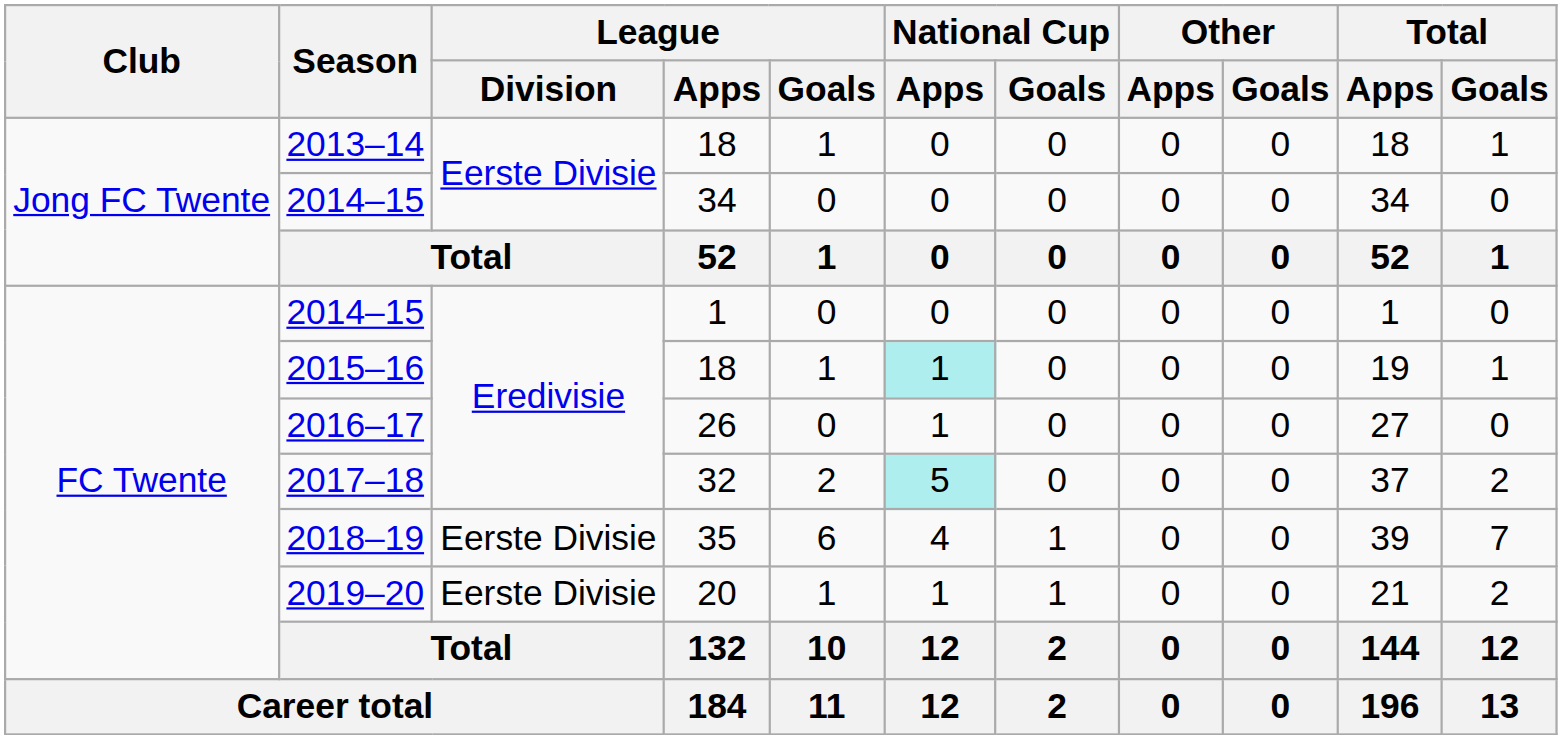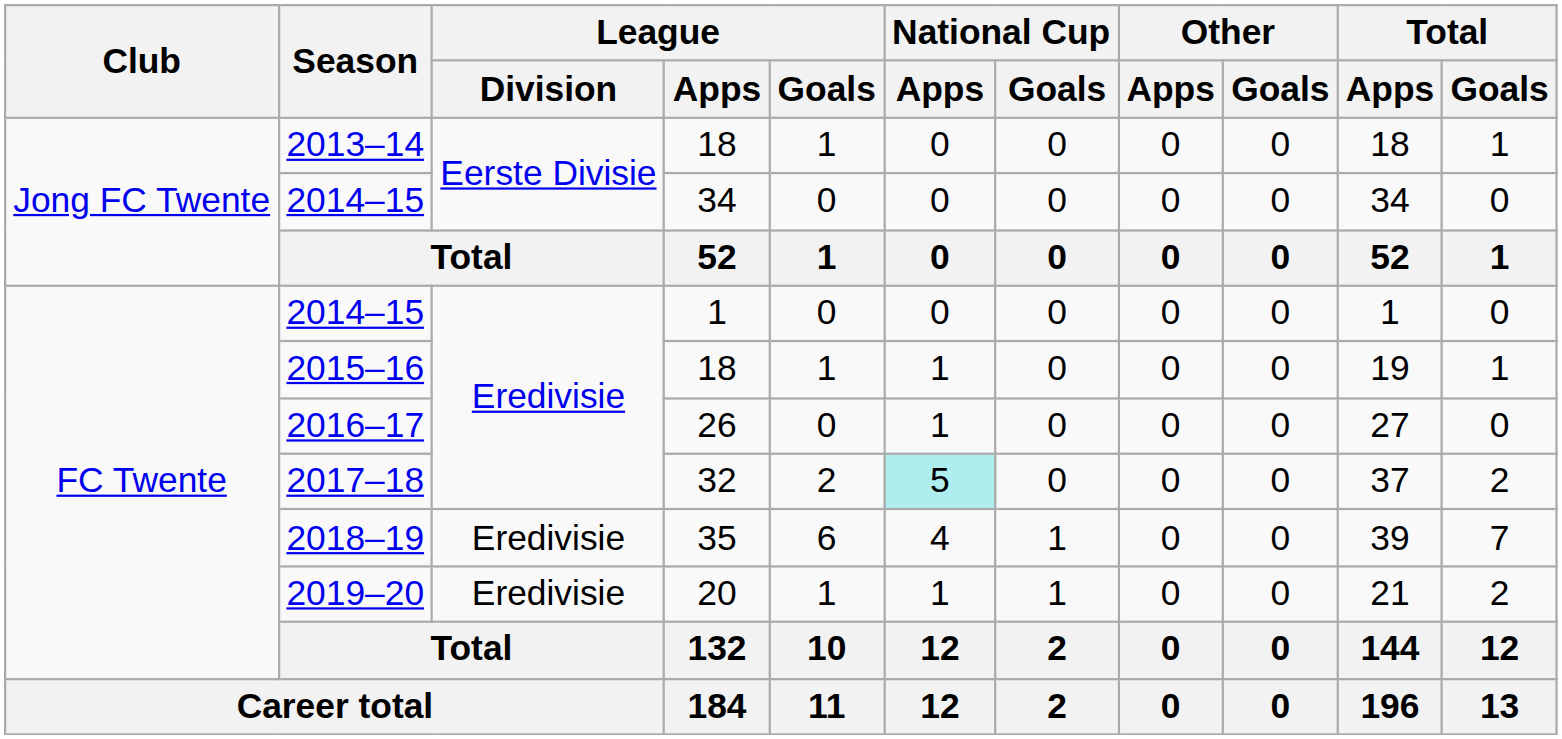2015–16 | National Cup / Apps: paleturquoise background -> no background
2018–19 | League / Division: Eerste Divisie -> Eredivisie
2019–20 | League / Division: Eerste Divisie -> Eredivisie
